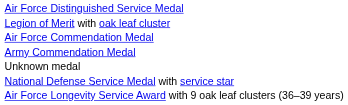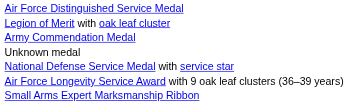- row: Air Force Commendation Medal
+ row: Small Arms Expert Marksmanship Ribbon
